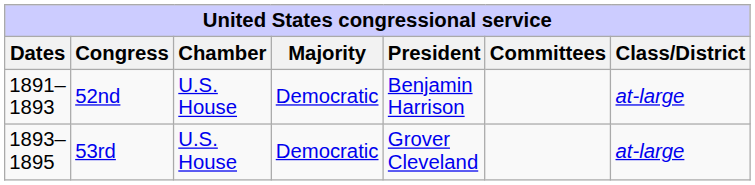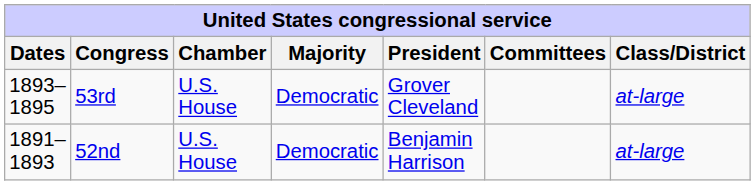rows swapped: 52nd <-> 53rd
